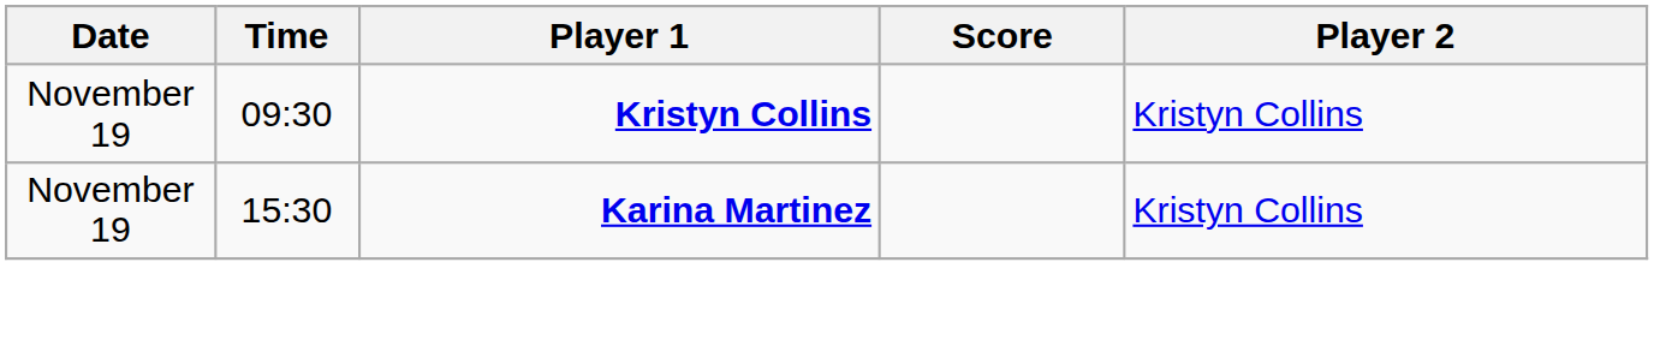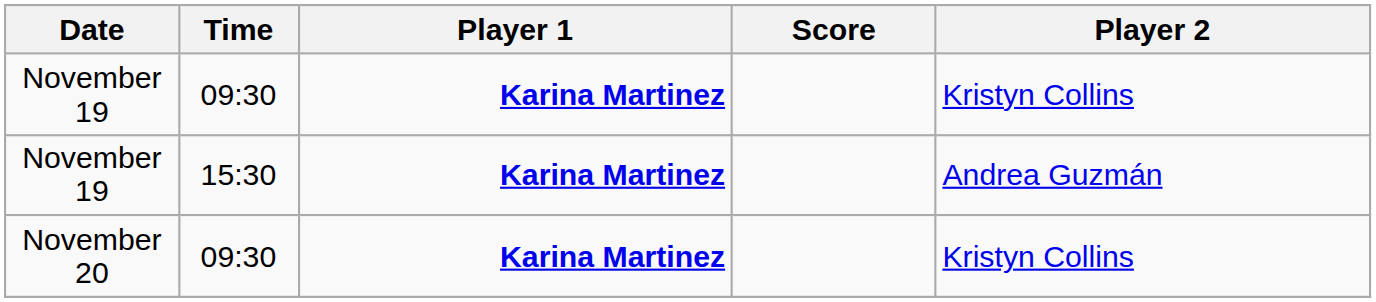November 19 / 09:30 | Player 1: Kristyn Collins -> Karina Martinez
November 19 / 15:30 | Player 2: Kristyn Collins -> Andrea Guzmán
+ row: November 20 | 09:30 | Karina Martinez | Kristyn Collins
